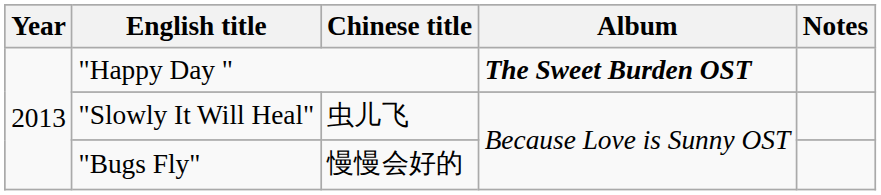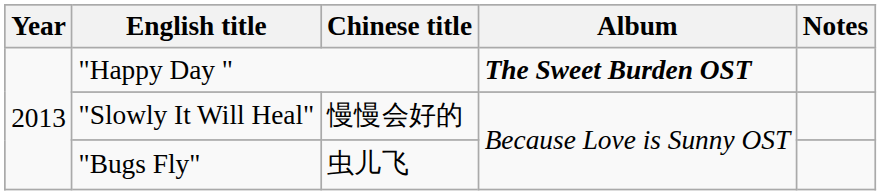"Slowly It Will Heal" | Chinese title: 虫儿飞 -> 慢慢会好的
"Bugs Fly" | Chinese title: 慢慢会好的 -> 虫儿飞
